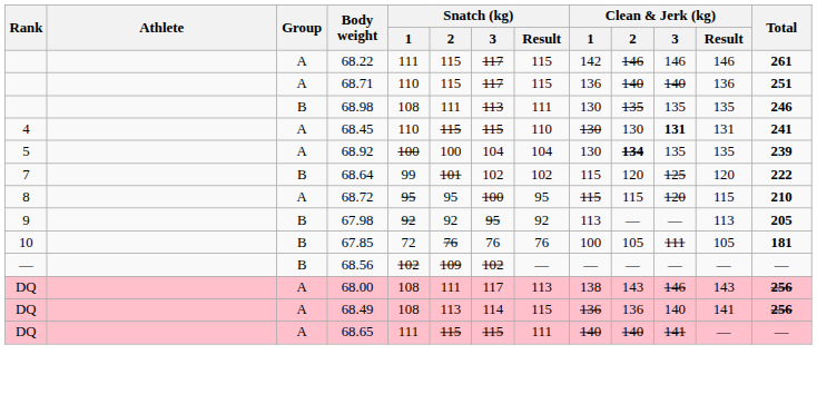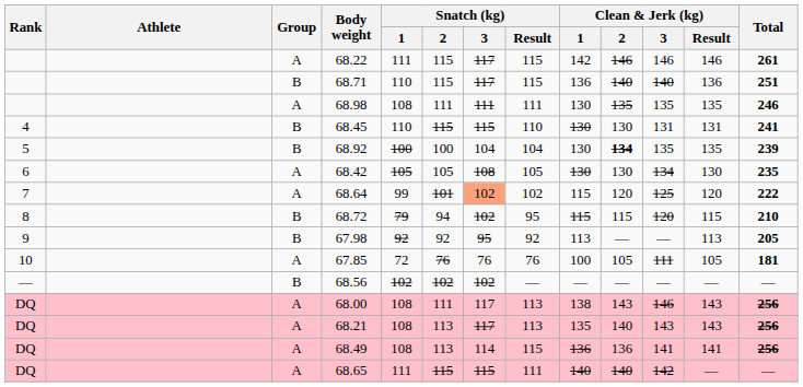68.71 | Group: A -> B
68.98 | Group: B -> A
68.98 | Snatch (kg) / 3: 113 -> 111
68.45 | Group: A -> B
68.45 | Clean & Jerk (kg) / 3: bold -> normal
68.92 | Group: A -> B
+ row: 6 | A | 68.42 | 105 | 105 | 108 | 105 | 130 | 130 | 134 | 130 | 235
68.64 | Group: B -> A
68.64 | Snatch (kg) / 3: no background -> lightsalmon background
68.72 | Group: A -> B
68.72 | Snatch (kg) / 1: 95 -> 79
68.72 | Snatch (kg) / 2: 95 -> 94
68.72 | Snatch (kg) / 3: 100 -> 102
67.85 | Group: B -> A
68.56 | Snatch (kg) / 2: 109 -> 102
+ row: DQ | A | 68.21 | 108 | 113 | 117 | 113 | 135 | 140 | 143 | 143 | 256
68.49 | Clean & Jerk (kg) / 3: 140 -> 141
68.65 | Clean & Jerk (kg) / 3: 141 -> 142
